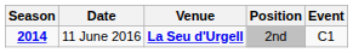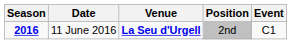11 June 2016 | Season: 2014 -> 2016
